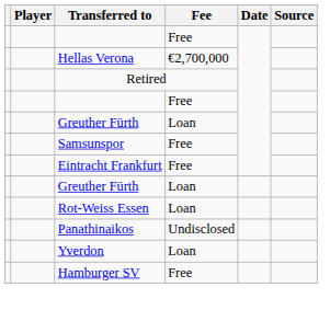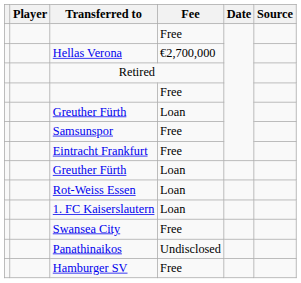+ row: 1. FC Kaiserslautern | Loan
+ row: Swansea City | Free
- row: Yverdon | Loan
